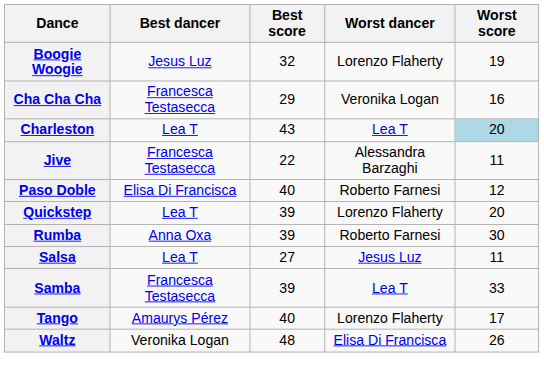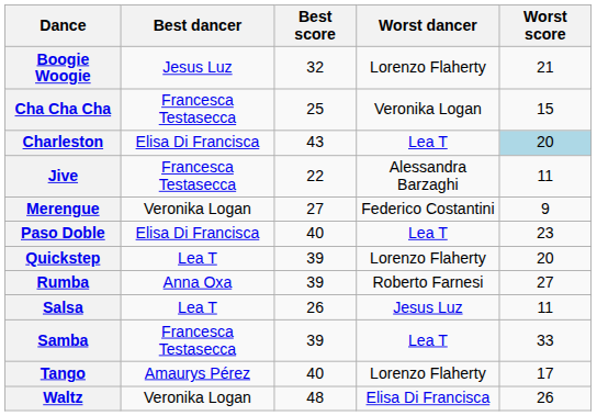Boogie Woogie | Worst score: 19 -> 21
Cha Cha Cha | Best score: 29 -> 25
Cha Cha Cha | Worst score: 16 -> 15
Charleston | Best dancer: Lea T -> Elisa Di Francisca
+ row: Merengue | Veronika Logan | 27 | Federico Costantini | 9
Paso Doble | Worst dancer: Roberto Farnesi -> Lea T
Paso Doble | Worst score: 12 -> 23
Rumba | Worst score: 30 -> 27
Salsa | Best score: 27 -> 26
